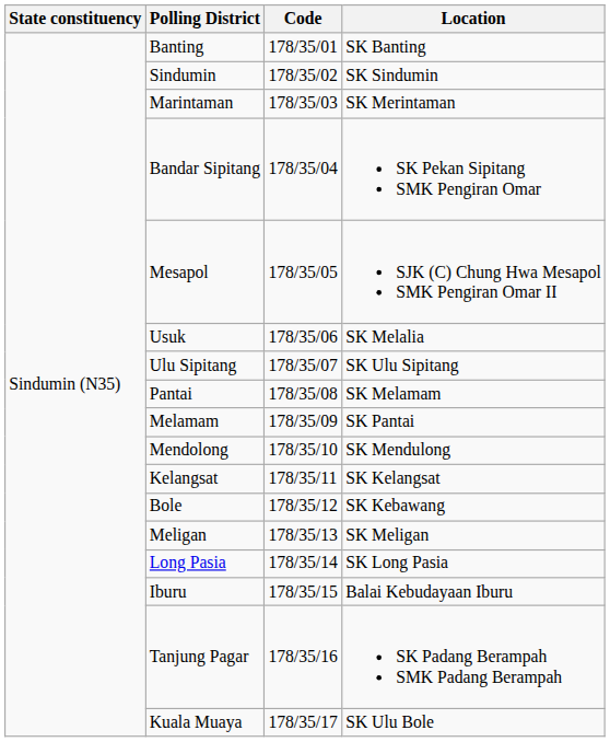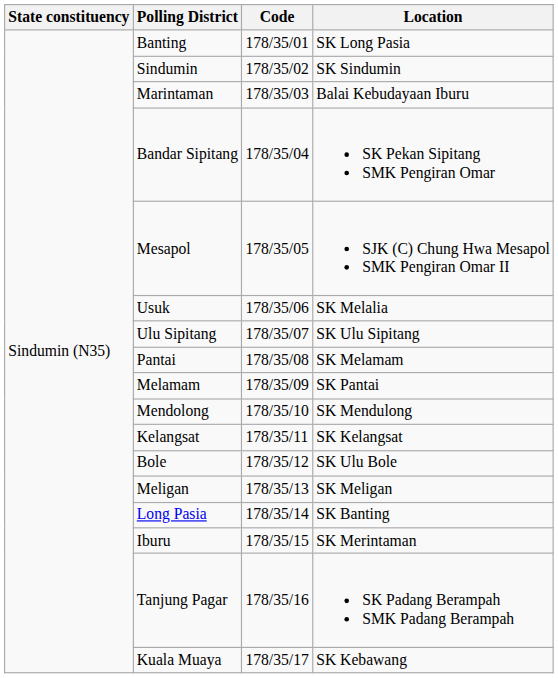Banting | Location: SK Banting -> SK Long Pasia
Marintaman | Location: SK Merintaman -> Balai Kebudayaan Iburu
Bole | Location: SK Kebawang -> SK Ulu Bole
Long Pasia | Location: SK Long Pasia -> SK Banting
Iburu | Location: Balai Kebudayaan Iburu -> SK Merintaman
Kuala Muaya | Location: SK Ulu Bole -> SK Kebawang
